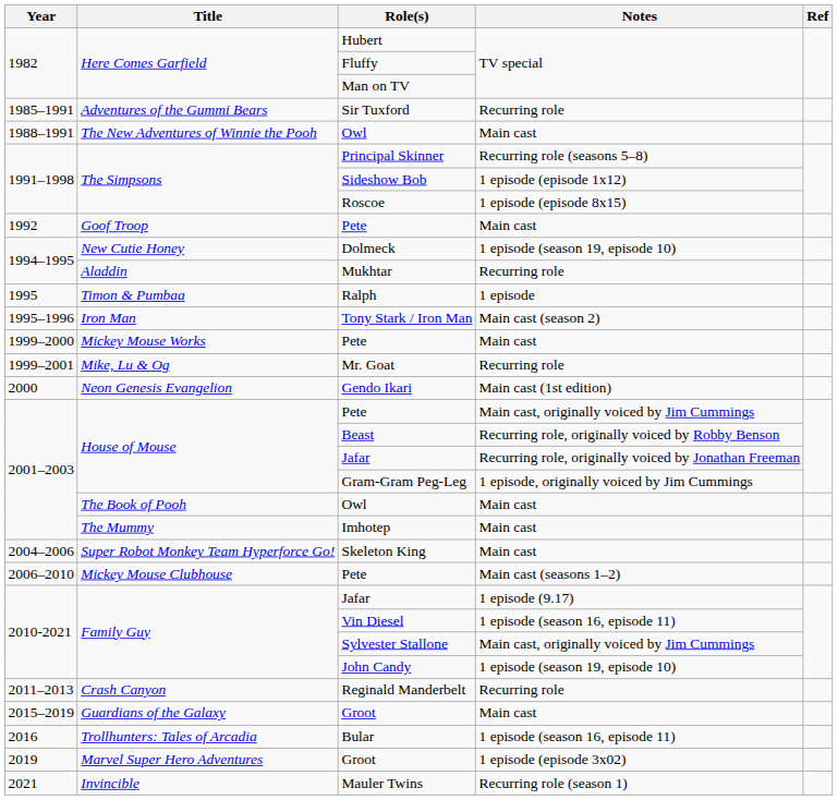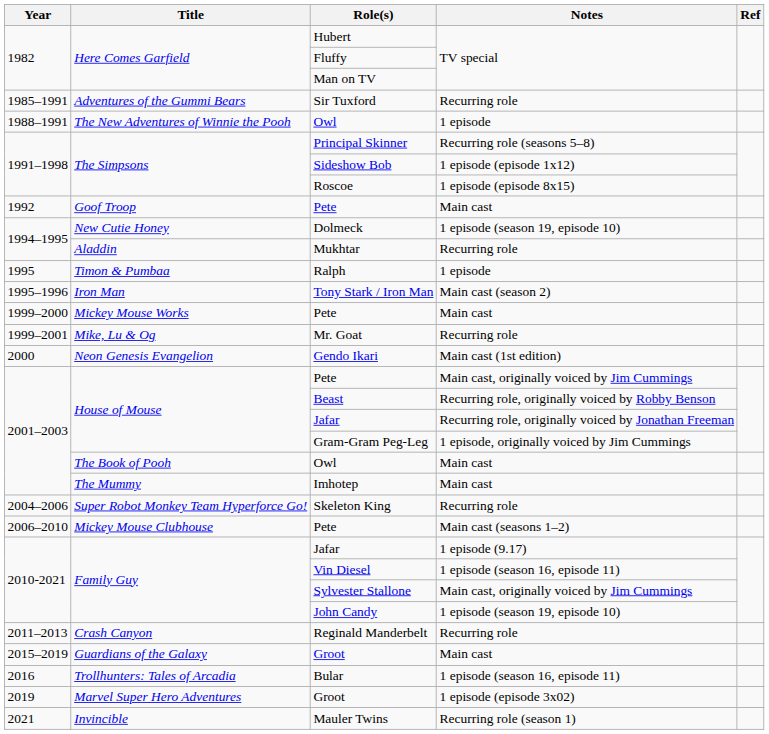The New Adventures of Winnie the Pooh / Owl | Notes: Main cast -> 1 episode
Skeleton King | Notes: Main cast -> Recurring role
